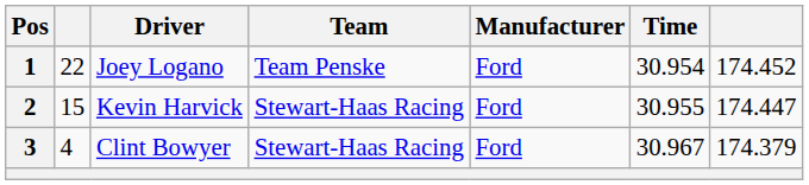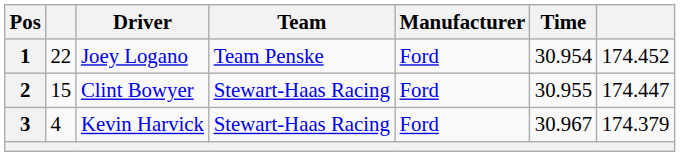2 | Driver: Kevin Harvick -> Clint Bowyer
3 | Driver: Clint Bowyer -> Kevin Harvick
